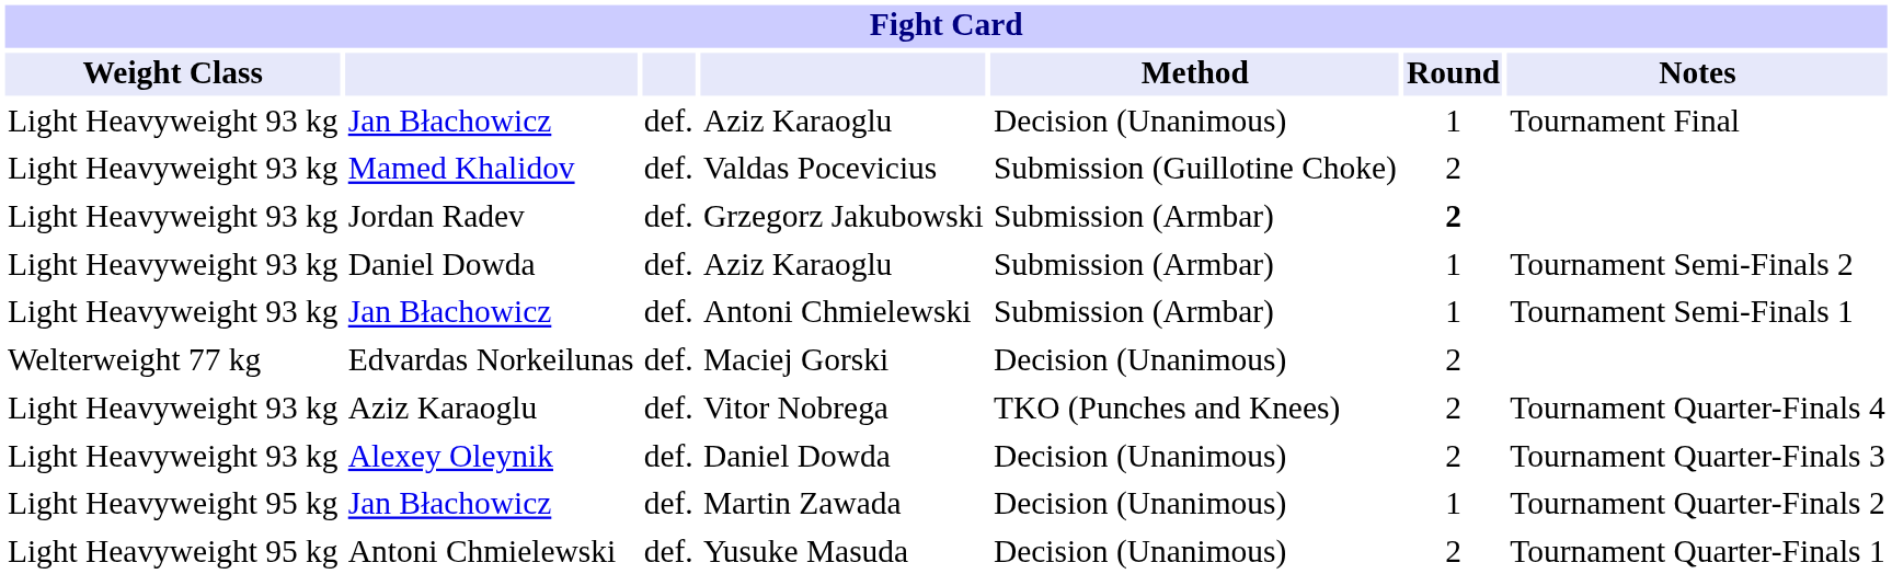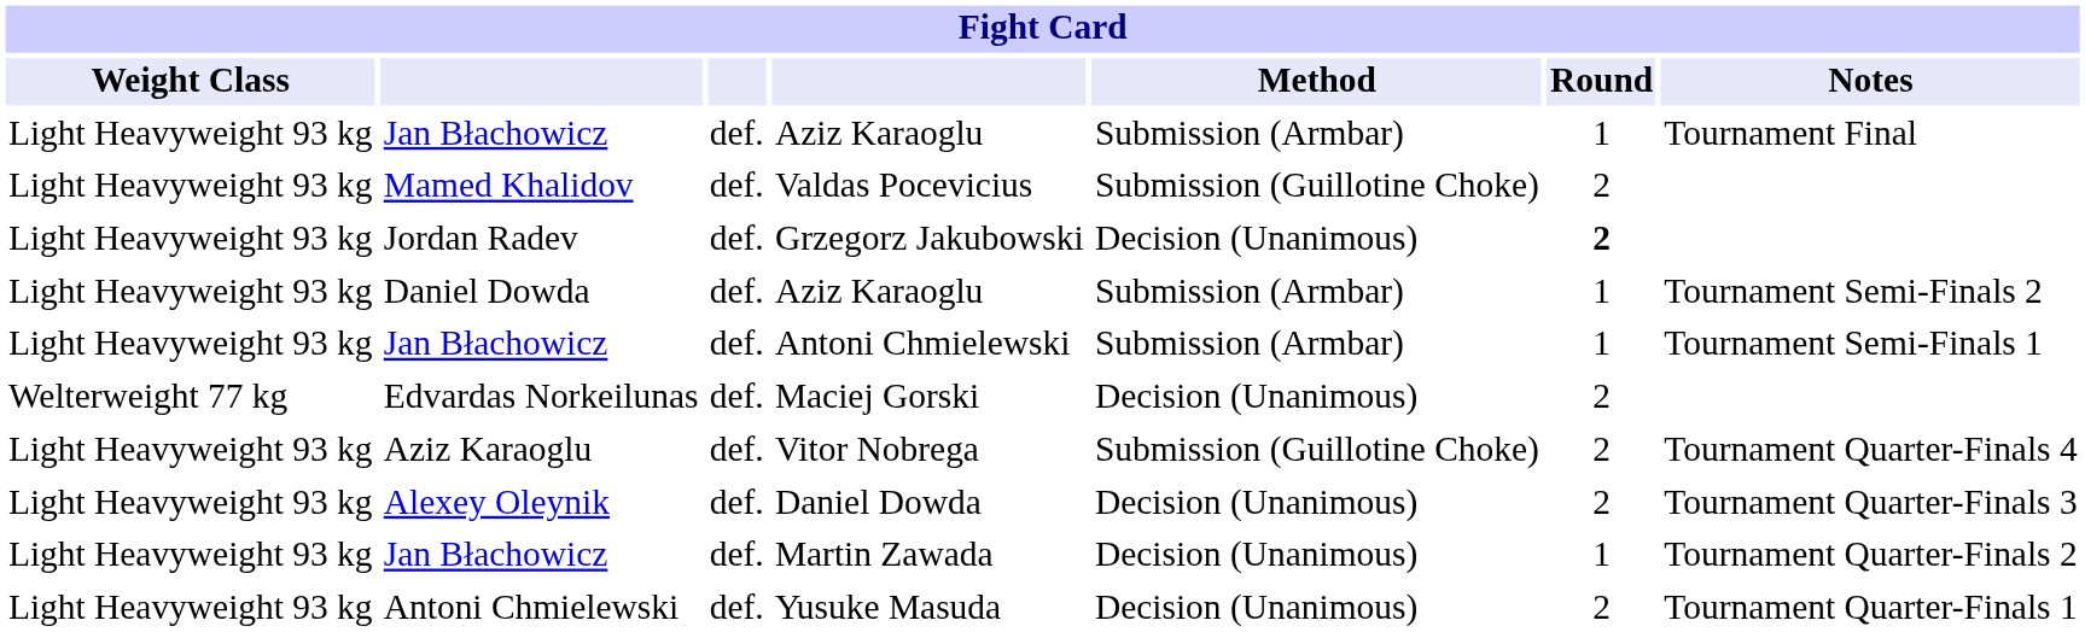Jan Błachowicz / Aziz Karaoglu | Method: Decision (Unanimous) -> Submission (Armbar)
Grzegorz Jakubowski | Method: Submission (Armbar) -> Decision (Unanimous)
Vitor Nobrega | Method: TKO (Punches and Knees) -> Submission (Guillotine Choke)
Martin Zawada | Weight Class: Light Heavyweight 95 kg -> Light Heavyweight 93 kg
Yusuke Masuda | Weight Class: Light Heavyweight 95 kg -> Light Heavyweight 93 kg
